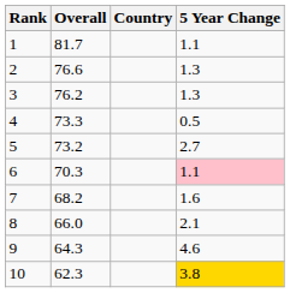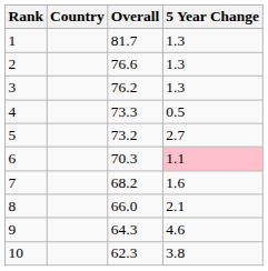columns swapped: Country <-> Overall
1 | 5 Year Change: 1.1 -> 1.3
10 | 5 Year Change: gold background -> no background
